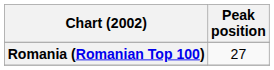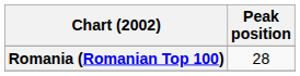Romania (Romanian Top 100) | Peak position: 27 -> 28
